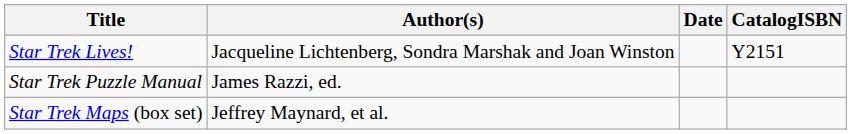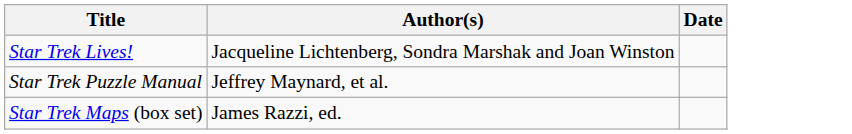- column: CatalogISBN | Y2151
Star Trek Puzzle Manual | Author(s): James Razzi, ed. -> Jeffrey Maynard, et al.
Star Trek Maps (box set) | Author(s): Jeffrey Maynard, et al. -> James Razzi, ed.
